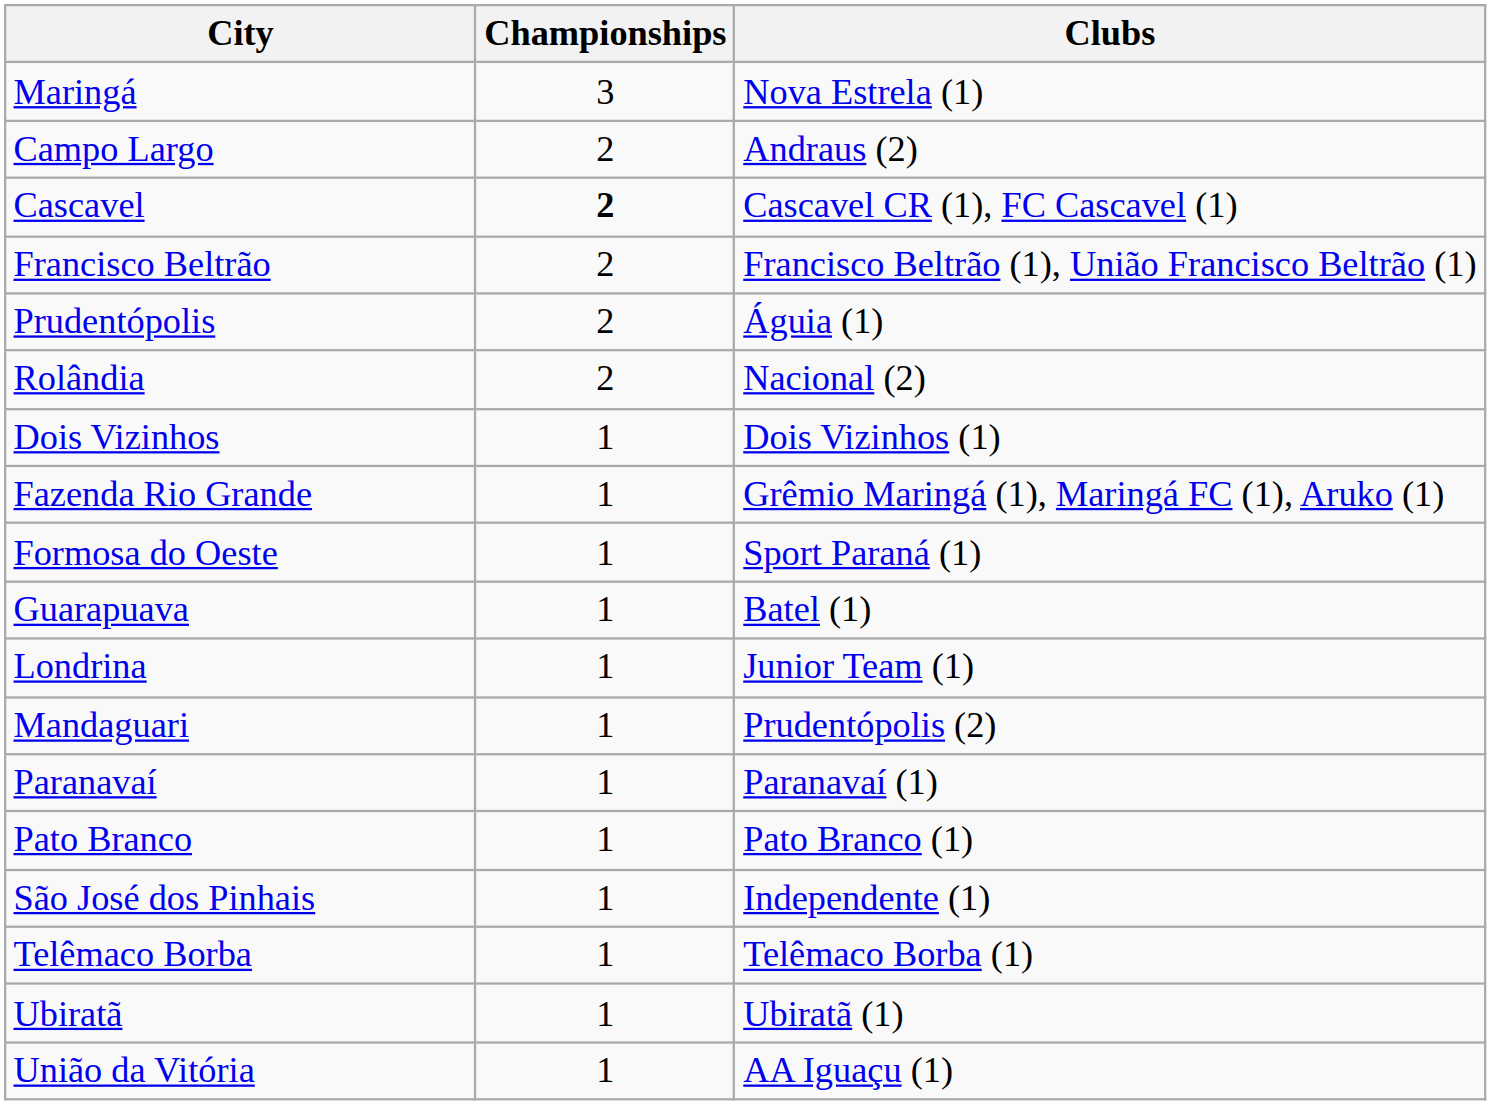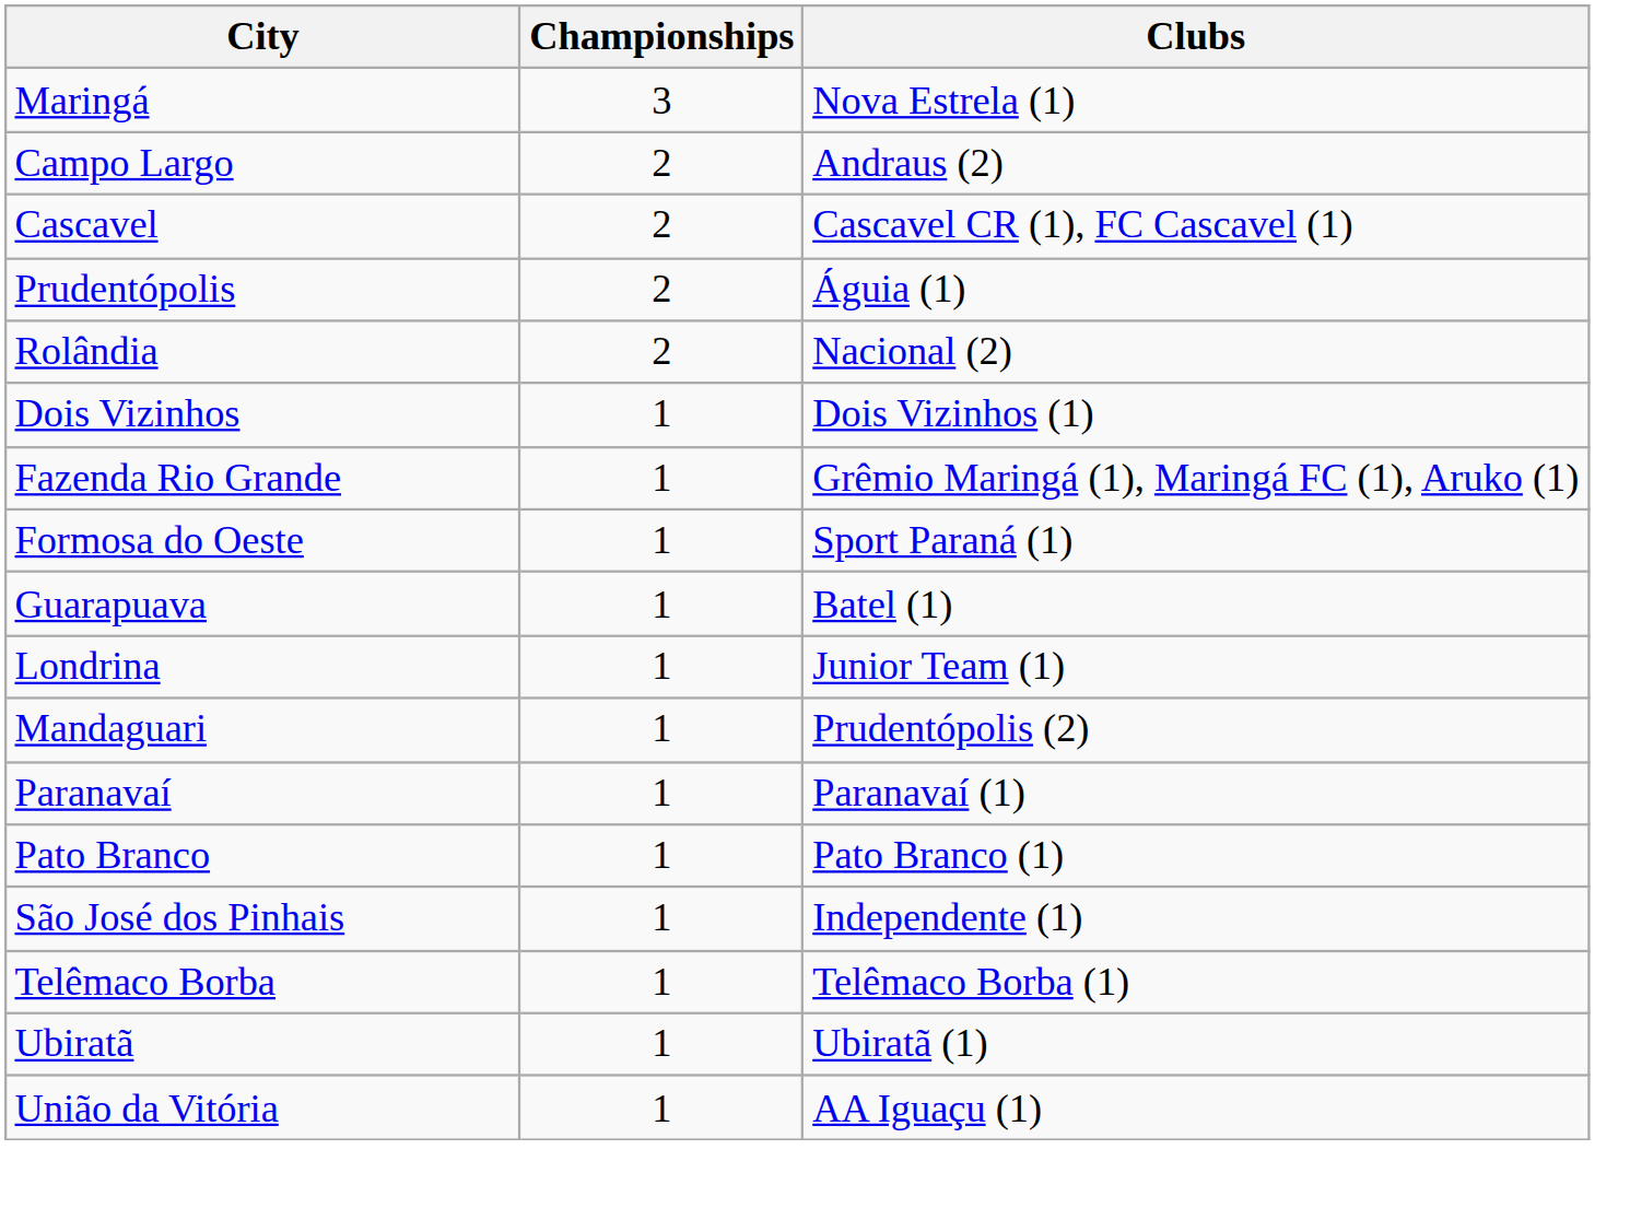Cascavel | Championships: bold -> normal
- row: Francisco Beltrão | 2 | Francisco Beltrão (1), União Francisco Beltrão (1)
